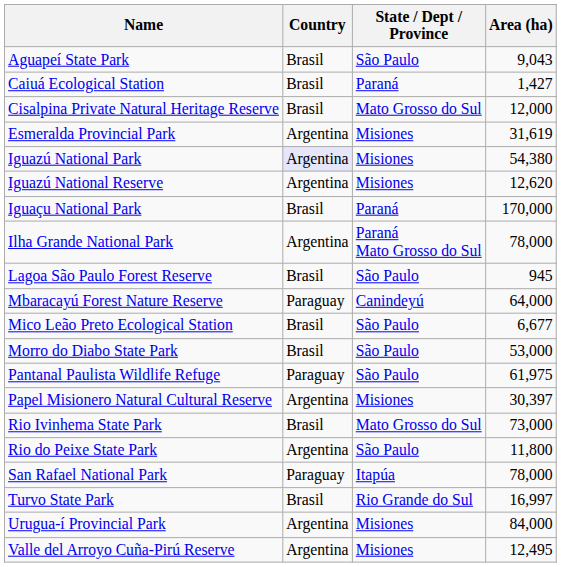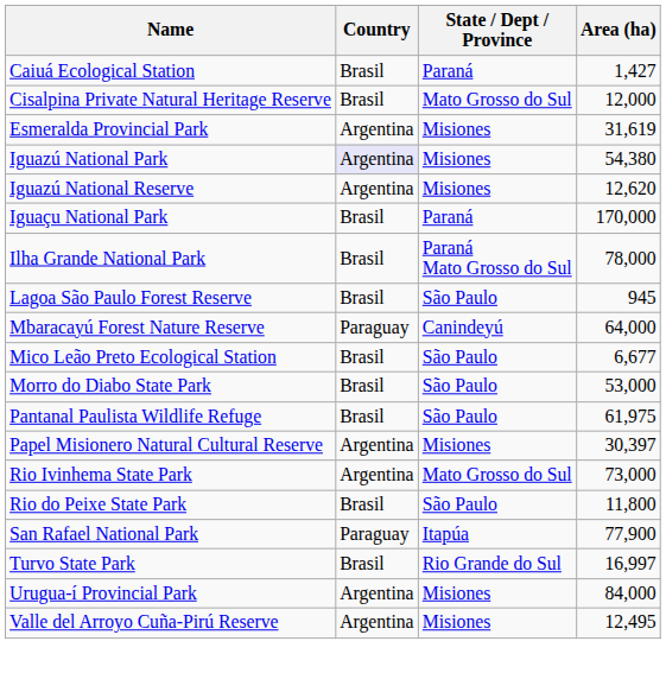- row: Aguapeí State Park | Brasil | São Paulo | 9,043
Ilha Grande National Park | Country: Argentina -> Brasil
Pantanal Paulista Wildlife Refuge | Country: Paraguay -> Brasil
Rio Ivinhema State Park | Country: Brasil -> Argentina
Rio do Peixe State Park | Country: Argentina -> Brasil
San Rafael National Park | Area (ha): 78,000 -> 77,900
